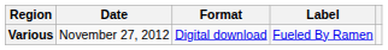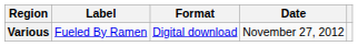columns swapped: Date <-> Label
